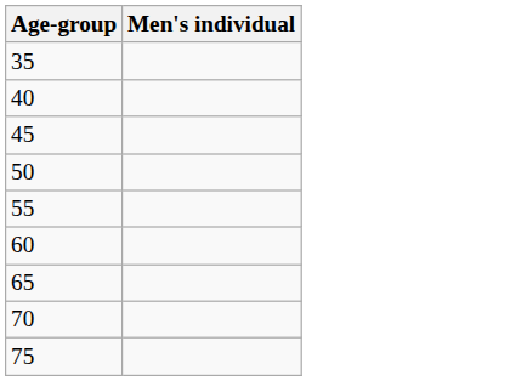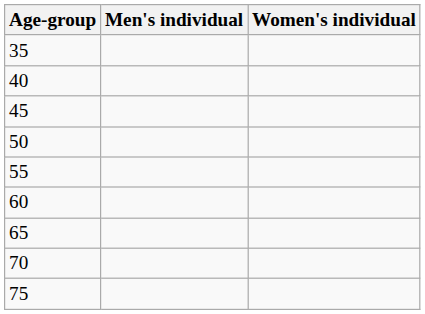+ column: Women's individual
